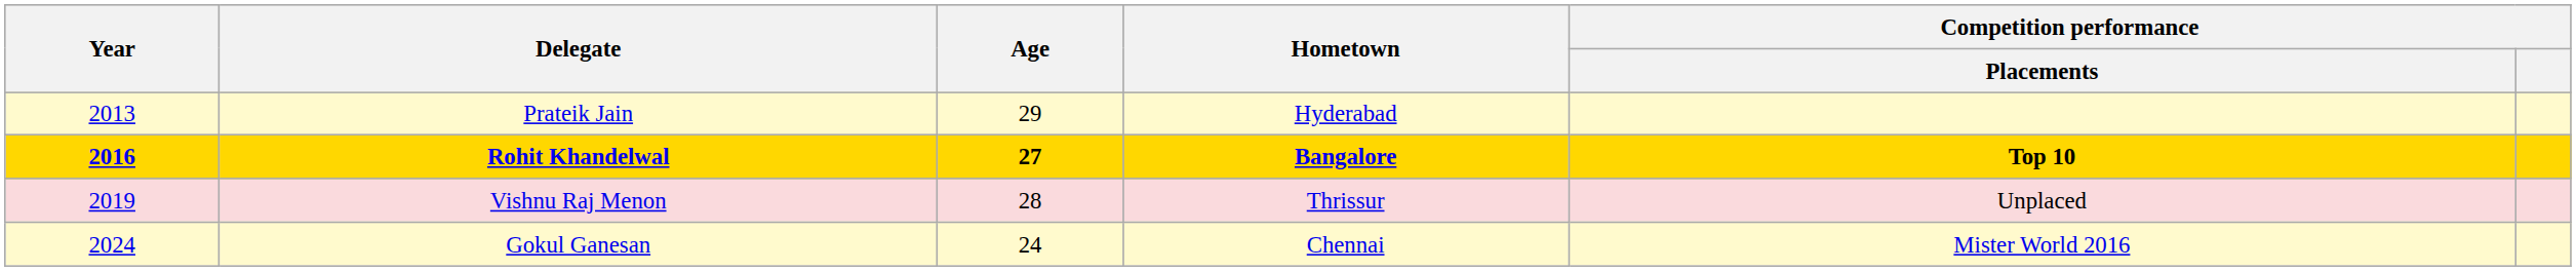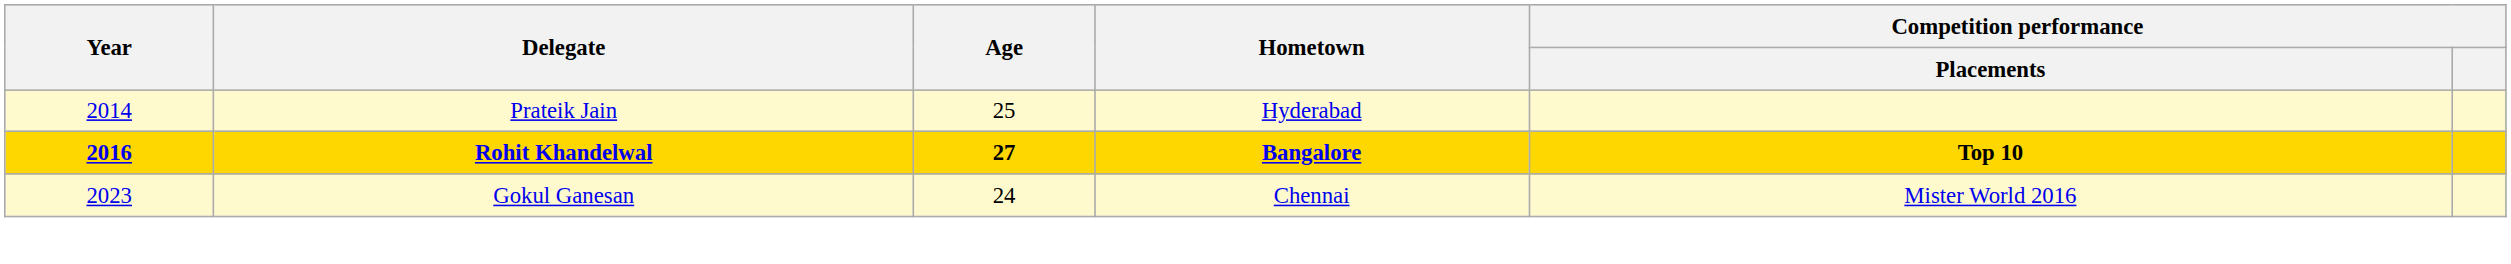Prateik Jain | Year: 2013 -> 2014
Prateik Jain | Age: 29 -> 25
- row: 2019 | Vishnu Raj Menon | 28 | Thrissur | Unplaced
Gokul Ganesan | Year: 2024 -> 2023
